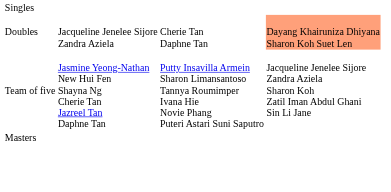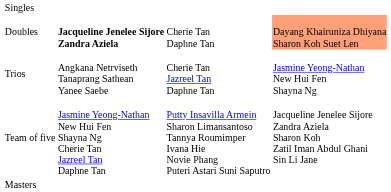Doubles | column 2: normal -> bold
+ row: Trios | Angkana Netrviseth Tanaprang Sathean Yanee Saebe | Cherie Tan Jazreel Tan Daphne Tan | Jasmine Yeong-Nathan New Hui Fen Shayna Ng
